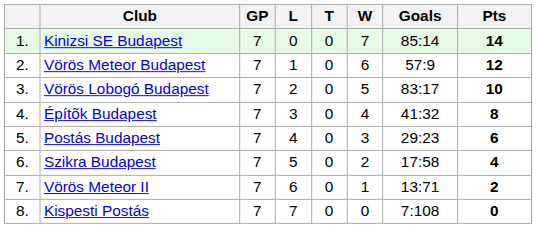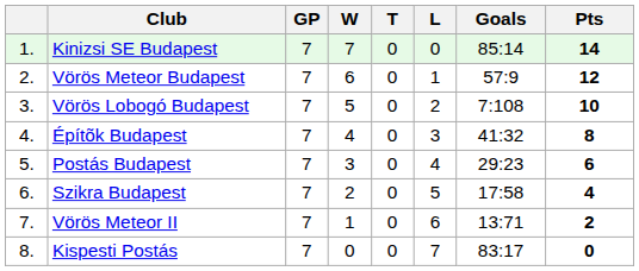columns swapped: W <-> L
Vörös Lobogó Budapest | Goals: 83:17 -> 7:108
Kispesti Postás | Goals: 7:108 -> 83:17
